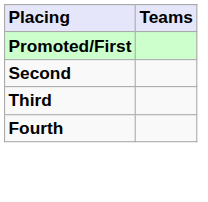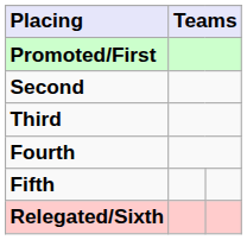+ row: Fifth
+ row: Relegated/Sixth
